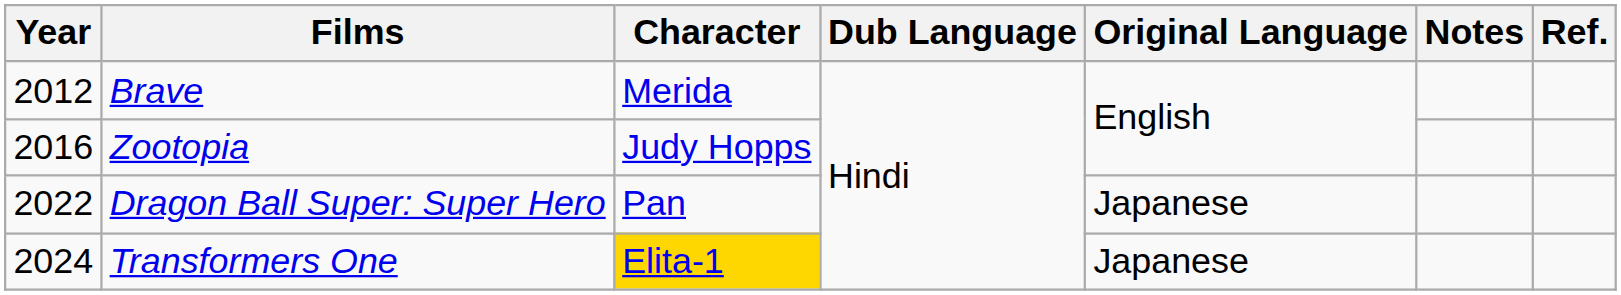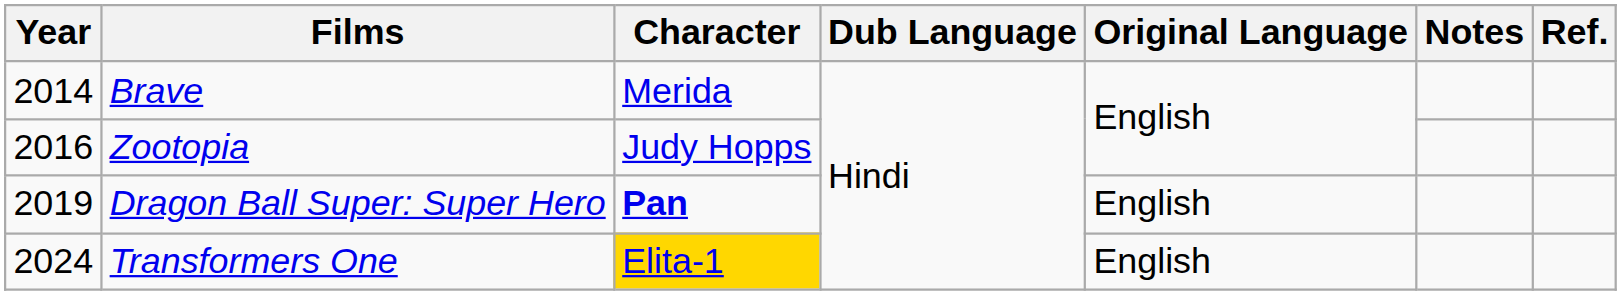Brave | Year: 2012 -> 2014
Dragon Ball Super: Super Hero | Year: 2022 -> 2019
Dragon Ball Super: Super Hero | Character: normal -> bold
Dragon Ball Super: Super Hero | Original Language: Japanese -> English
Transformers One | Original Language: Japanese -> English
